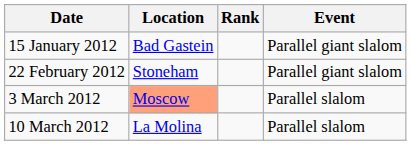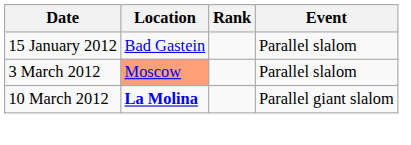15 January 2012 | Event: Parallel giant slalom -> Parallel slalom
- row: 22 February 2012 | Stoneham | Parallel giant slalom
10 March 2012 | Location: normal -> bold
10 March 2012 | Event: Parallel slalom -> Parallel giant slalom
